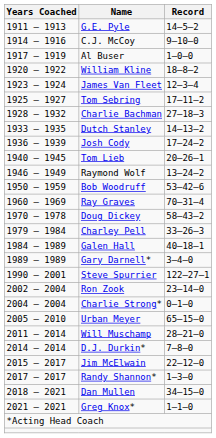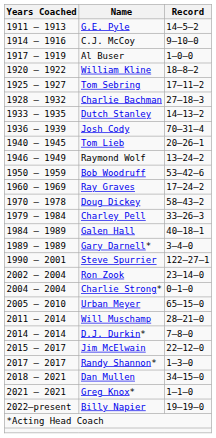- row: 1923 – 1924 | James Van Fleet | 12–3–4
Josh Cody | Record: 17–24–2 -> 70–31–4
Ray Graves | Record: 70–31–4 -> 17–24–2
+ row: 2022–present | Billy Napier | 19–19–0
